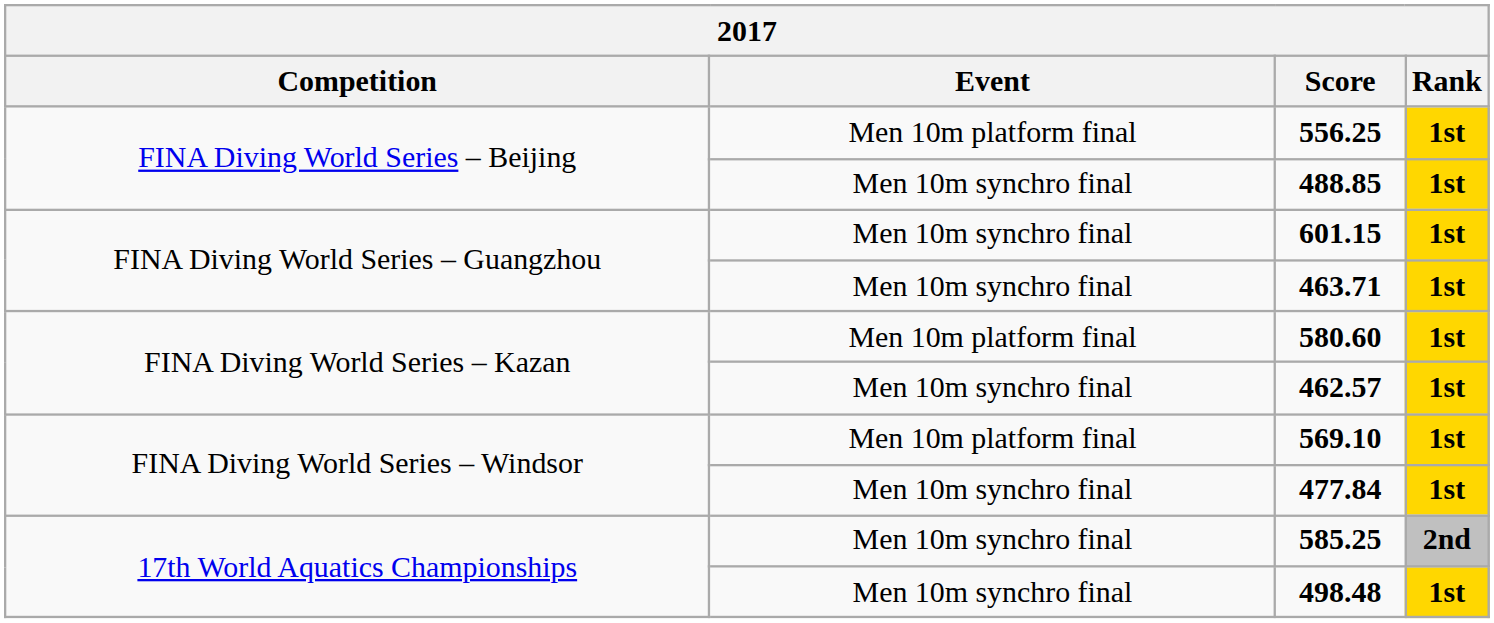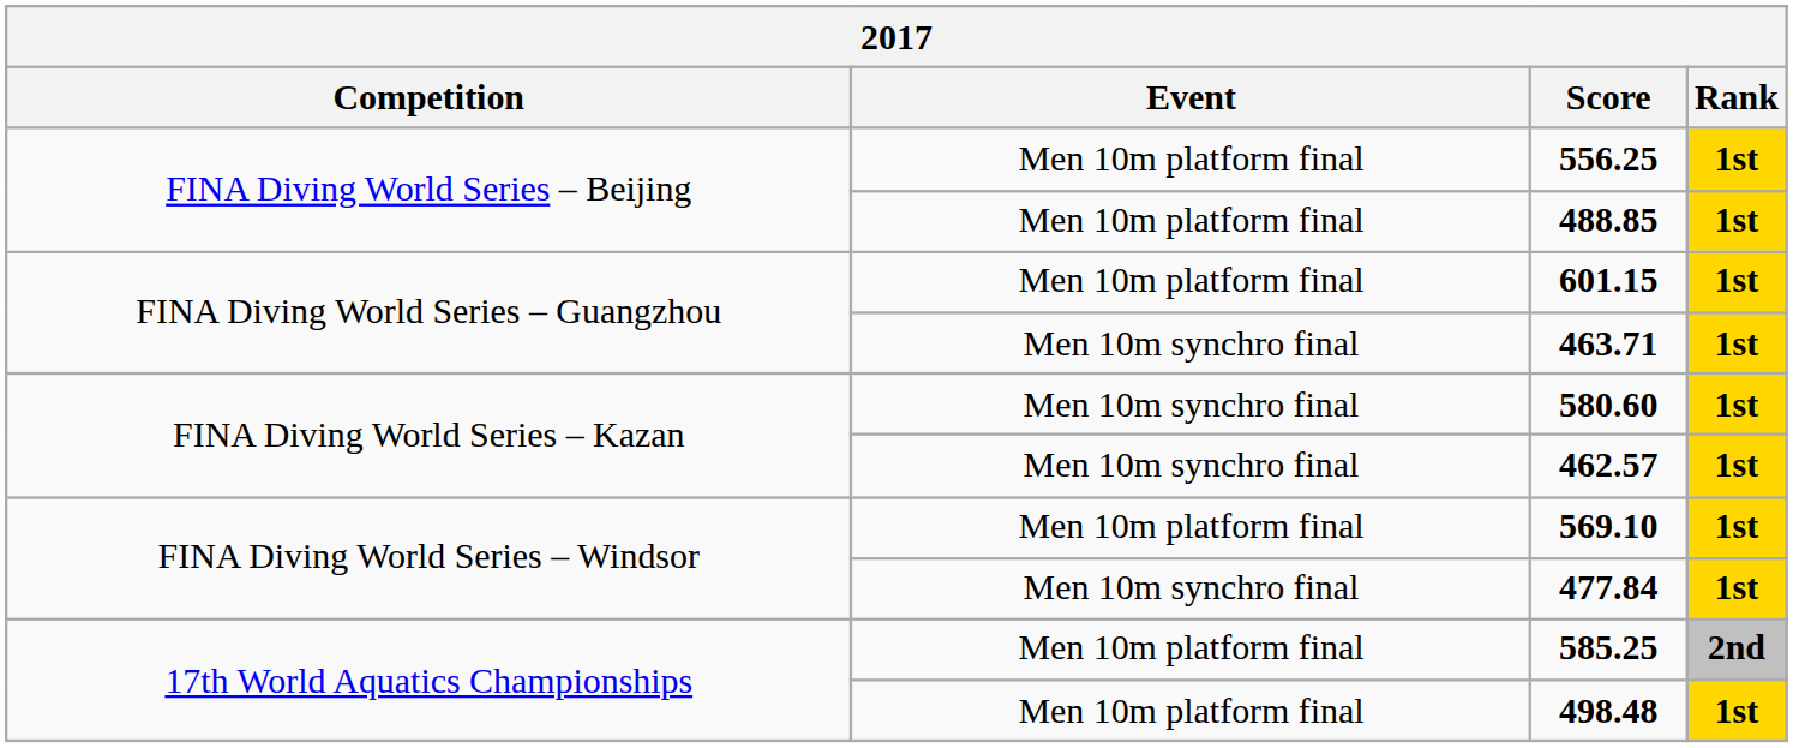488.85 | Event: Men 10m synchro final -> Men 10m platform final
601.15 | Event: Men 10m synchro final -> Men 10m platform final
580.60 | Event: Men 10m platform final -> Men 10m synchro final
585.25 | Event: Men 10m synchro final -> Men 10m platform final
498.48 | Event: Men 10m synchro final -> Men 10m platform final
